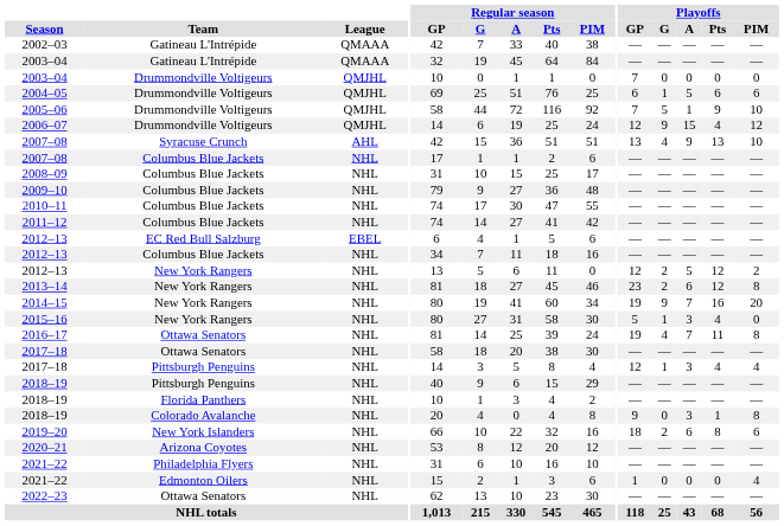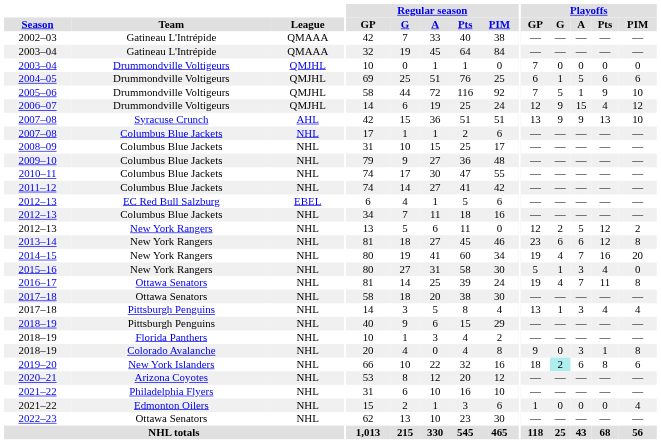2007–08 / Syracuse Crunch | Playoffs / G: 4 -> 9
2013–14 | Playoffs / G: 2 -> 6
2014–15 | Playoffs / G: 9 -> 4
2017–18 / Pittsburgh Penguins | Playoffs / GP: 12 -> 13
2019–20 | Playoffs / G: no background -> paleturquoise background
